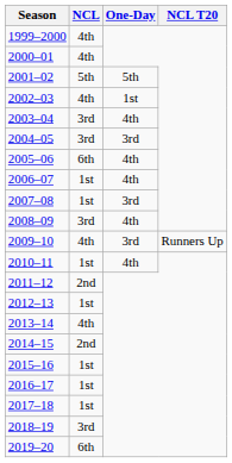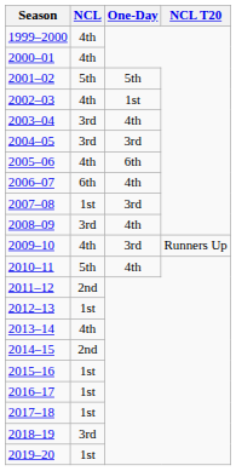2005–06 | NCL: 6th -> 4th
2005–06 | One-Day: 4th -> 6th
2006–07 | NCL: 1st -> 6th
2010–11 | NCL: 1st -> 5th
2019–20 | NCL: 6th -> 1st
